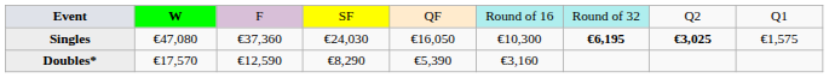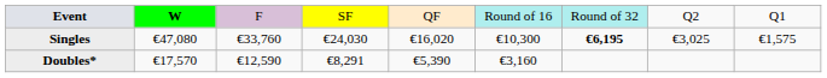Singles | column 3: €37,360 -> €33,760
Singles | column 5: €16,050 -> €16,020
Singles | column 8: bold -> normal
Doubles* | column 4: €8,290 -> €8,291
